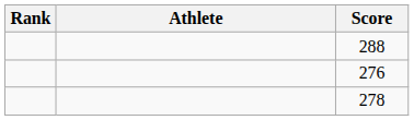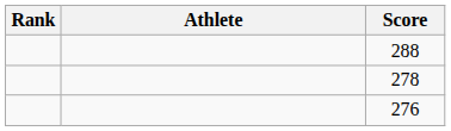rows swapped: 278 <-> 276
